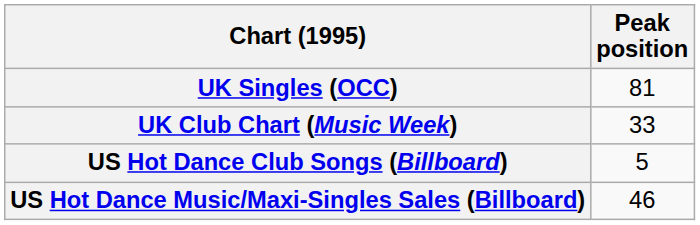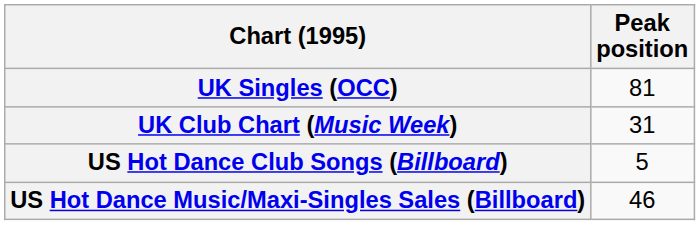UK Club Chart (Music Week) | Peak position: 33 -> 31
